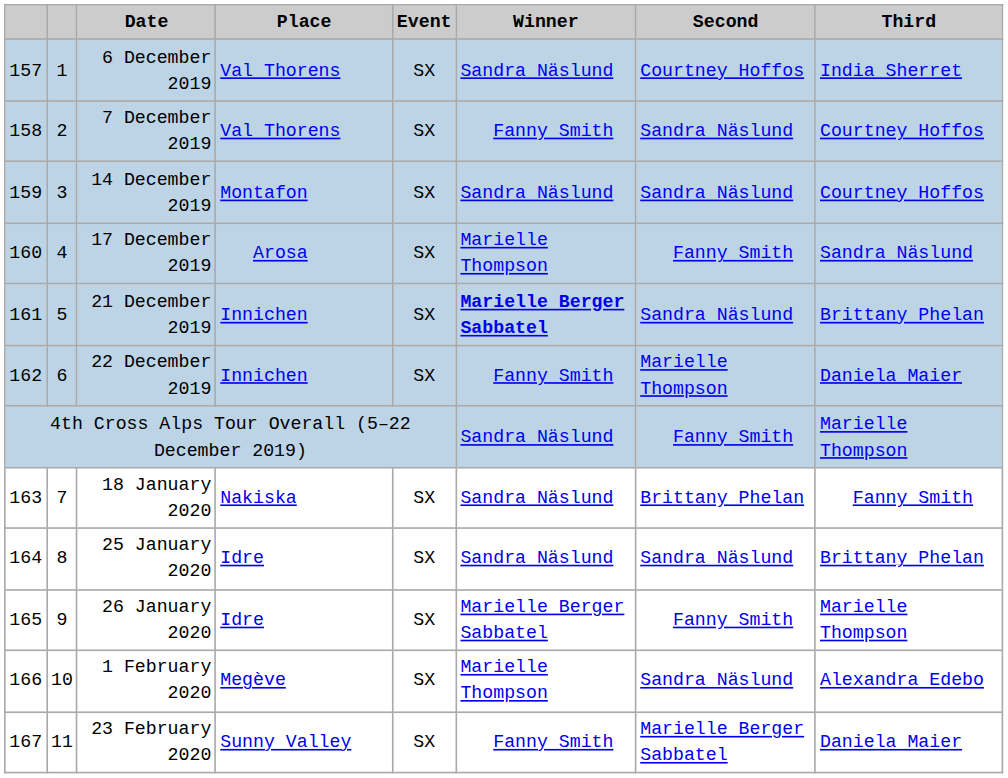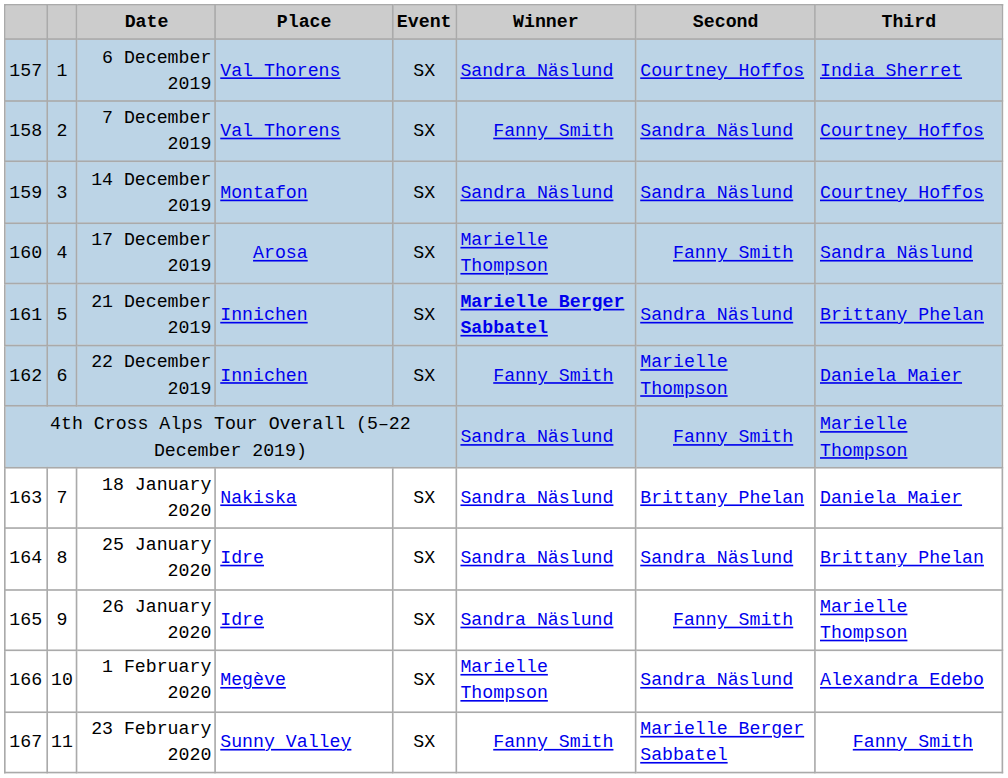18 January 2020 | Third: Fanny Smith -> Daniela Maier
26 January 2020 | Winner: Marielle Berger Sabbatel -> Sandra Näslund
23 February 2020 | Third: Daniela Maier -> Fanny Smith
